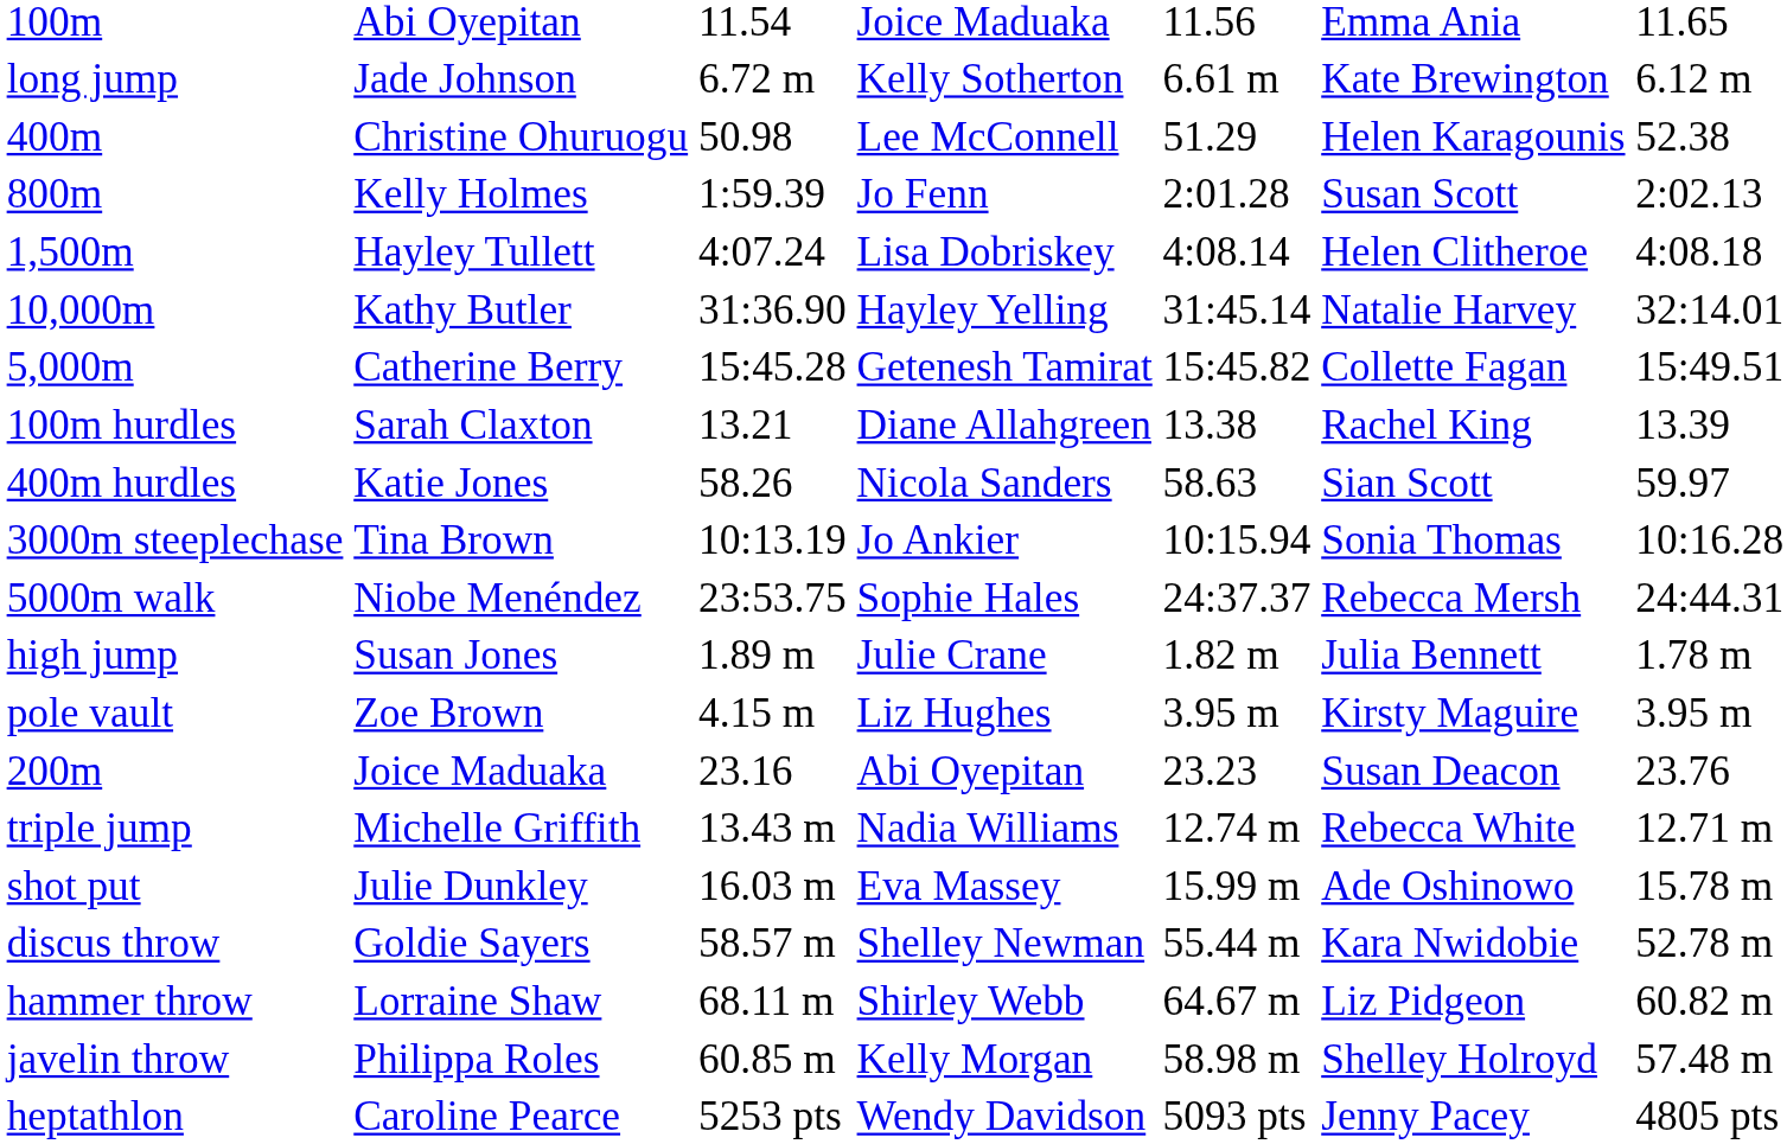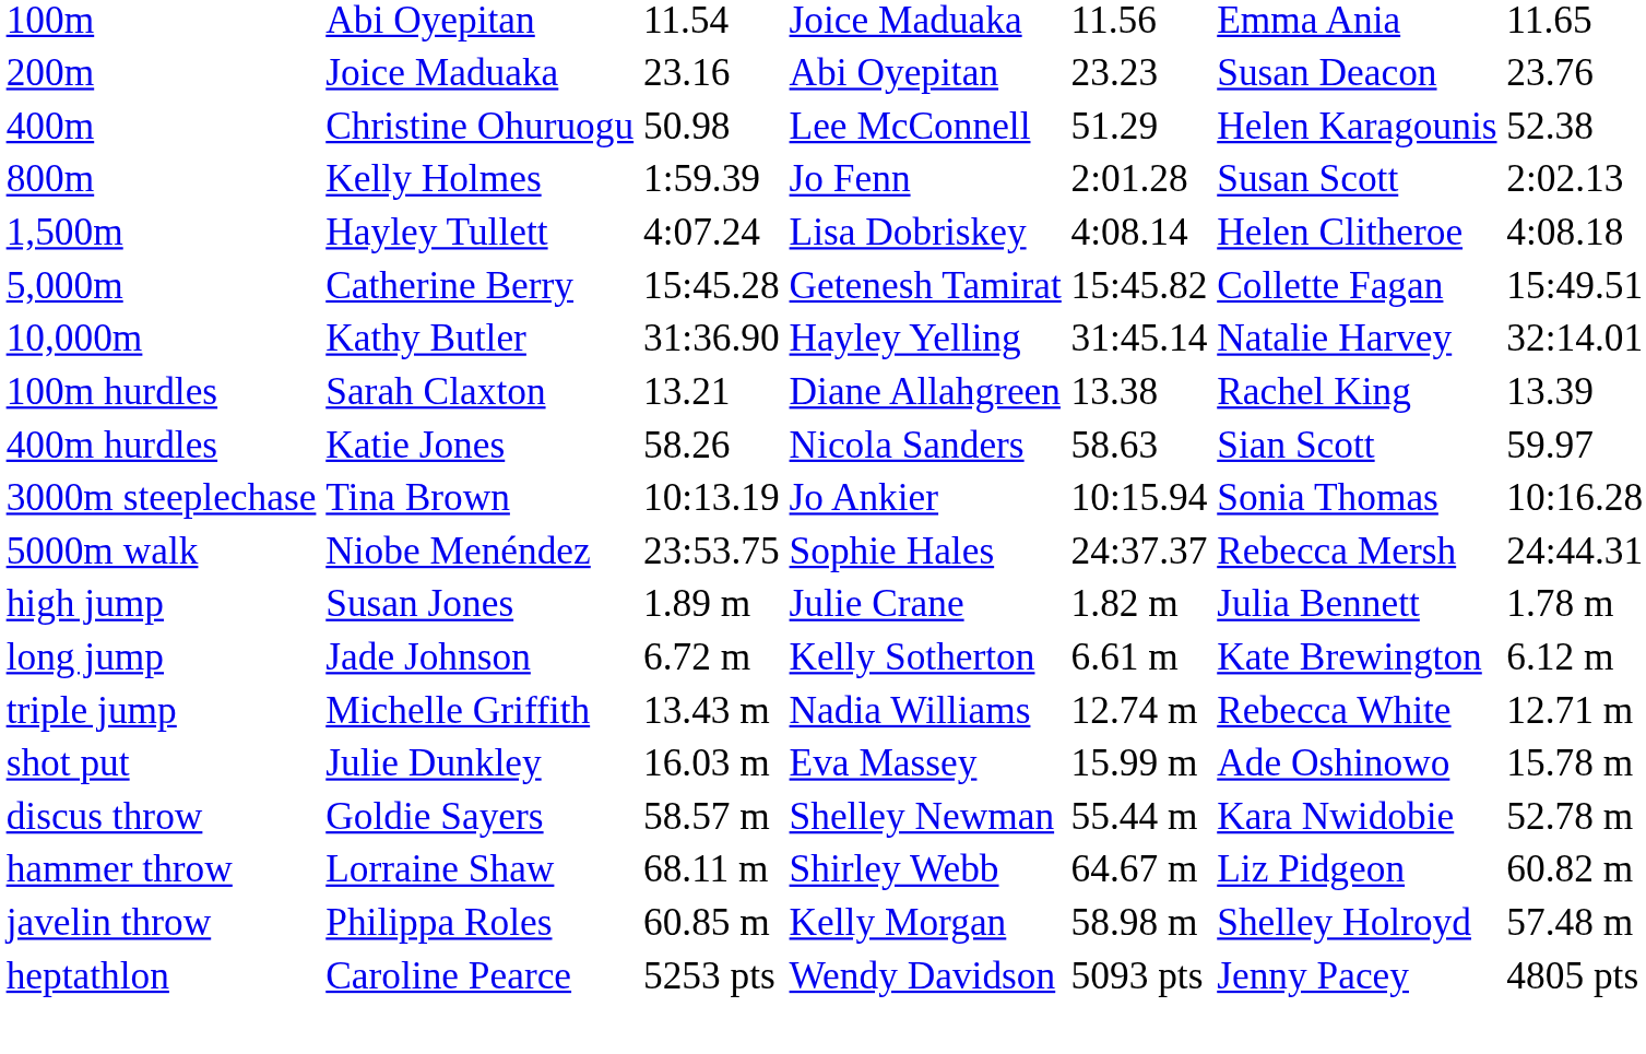rows swapped: 200m <-> long jump
rows swapped: 5,000m <-> 10,000m
- row: pole vault | Zoe Brown | 4.15 m | Liz Hughes | 3.95 m | Kirsty Maguire | 3.95 m
